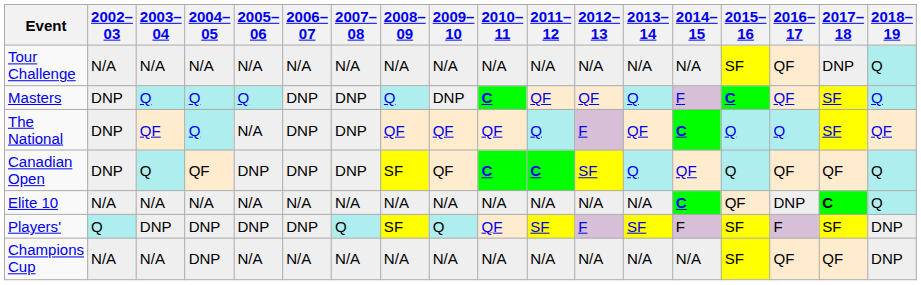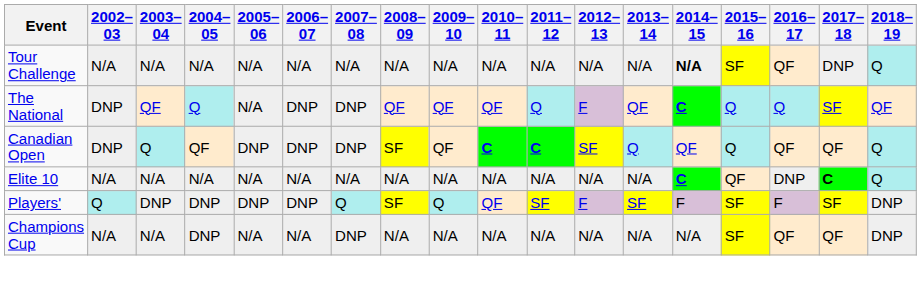Tour Challenge | 2014–15: normal -> bold
- row: Masters | DNP | Q | Q | Q | DNP | DNP | Q | DNP | C | QF | QF | Q | F | C | QF | SF | Q
Champions Cup | 2007–08: N/A -> DNP
